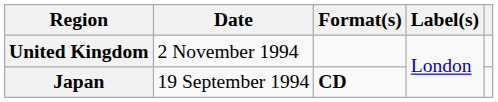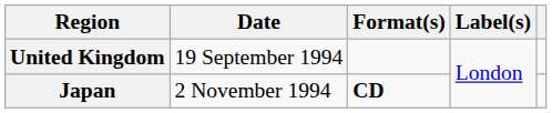United Kingdom | Date: 2 November 1994 -> 19 September 1994
Japan | Date: 19 September 1994 -> 2 November 1994
